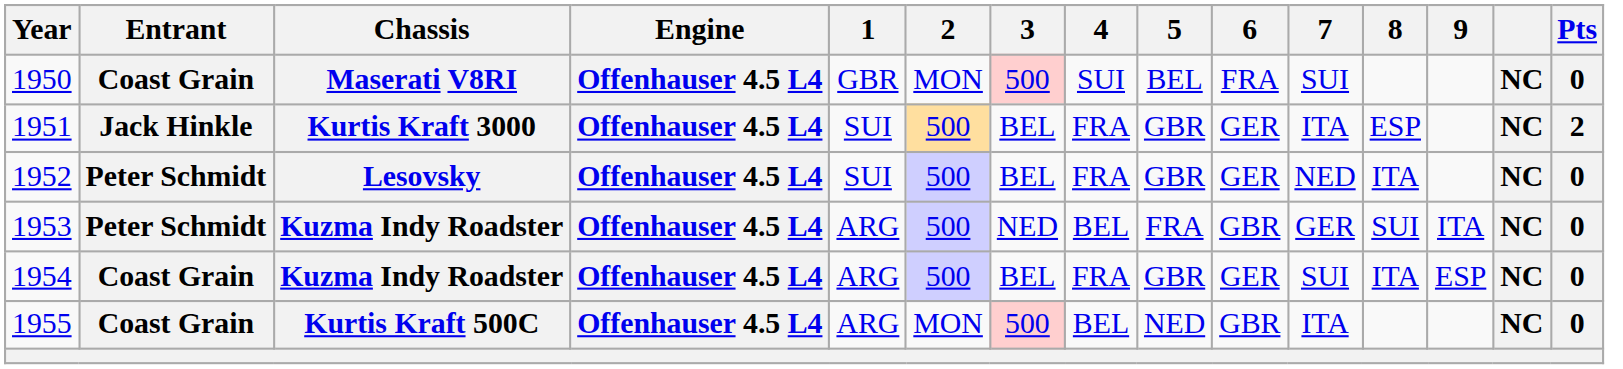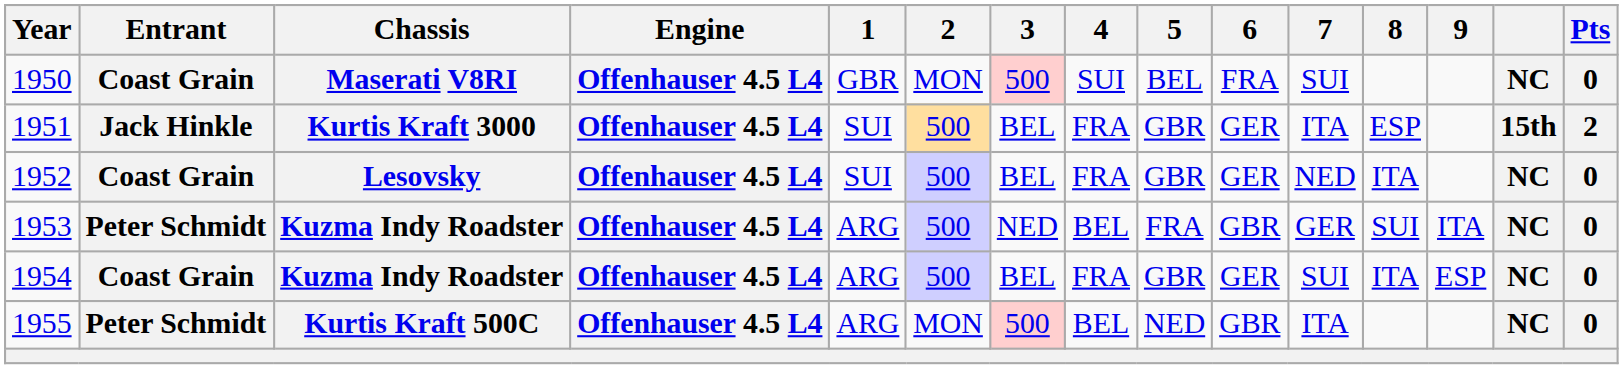1951 | column 14: NC -> 15th
1952 | Entrant: Peter Schmidt -> Coast Grain
1955 | Entrant: Coast Grain -> Peter Schmidt
